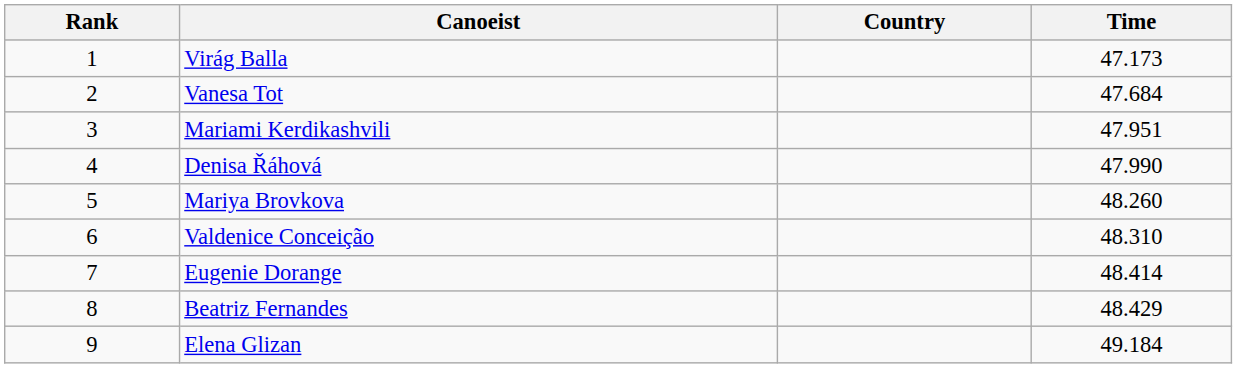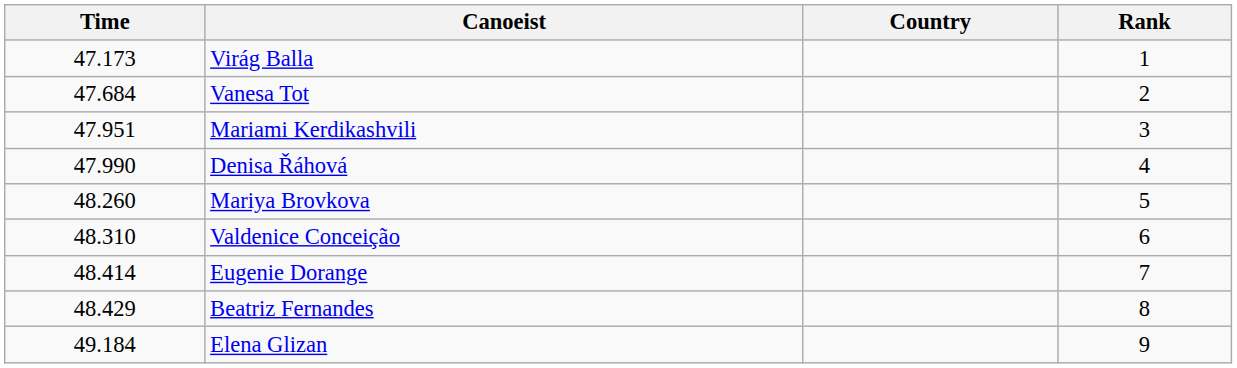columns swapped: Rank <-> Time
